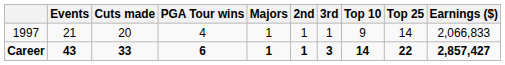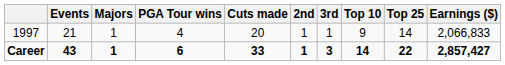columns swapped: Cuts made <-> Majors
